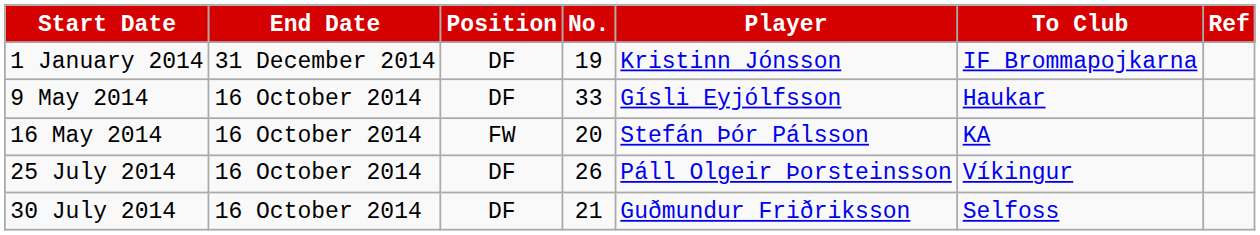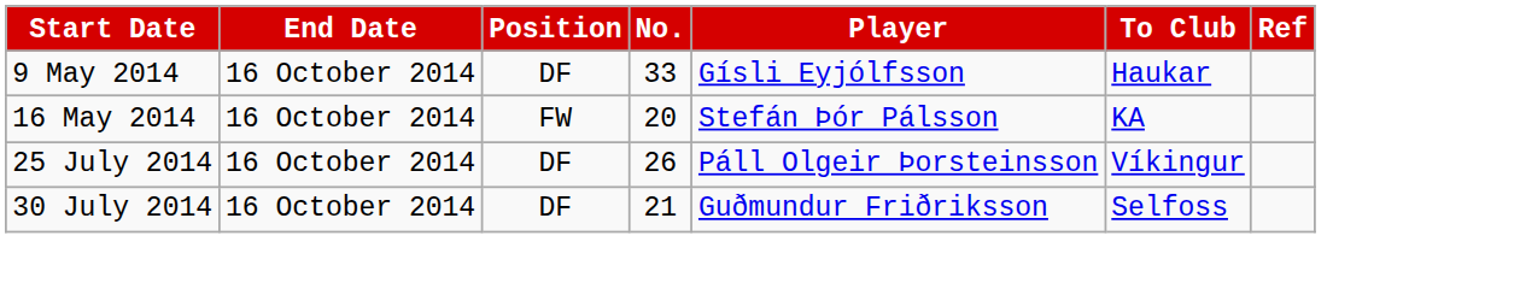- row: 1 January 2014 | 31 December 2014 | DF | 19 | Kristinn Jónsson | IF Brommapojkarna
